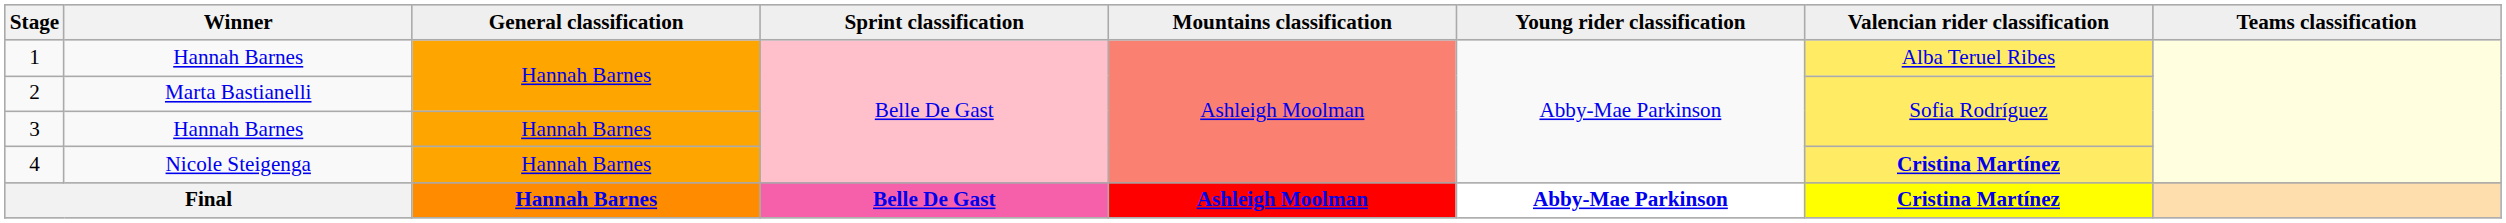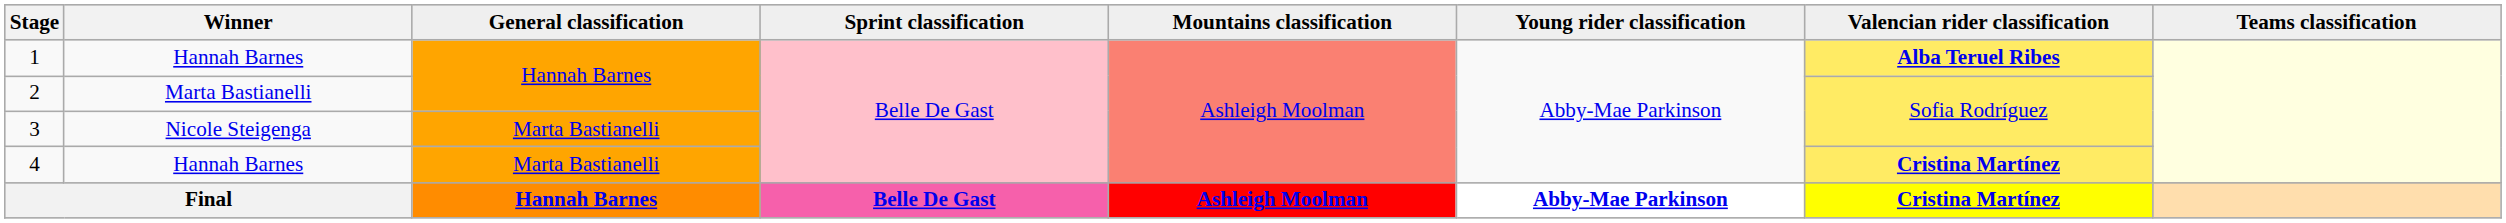1 | Valencian rider classification: normal -> bold
3 | Winner: Hannah Barnes -> Nicole Steigenga
3 | General classification: Hannah Barnes -> Marta Bastianelli
4 | Winner: Nicole Steigenga -> Hannah Barnes
4 | General classification: Hannah Barnes -> Marta Bastianelli
